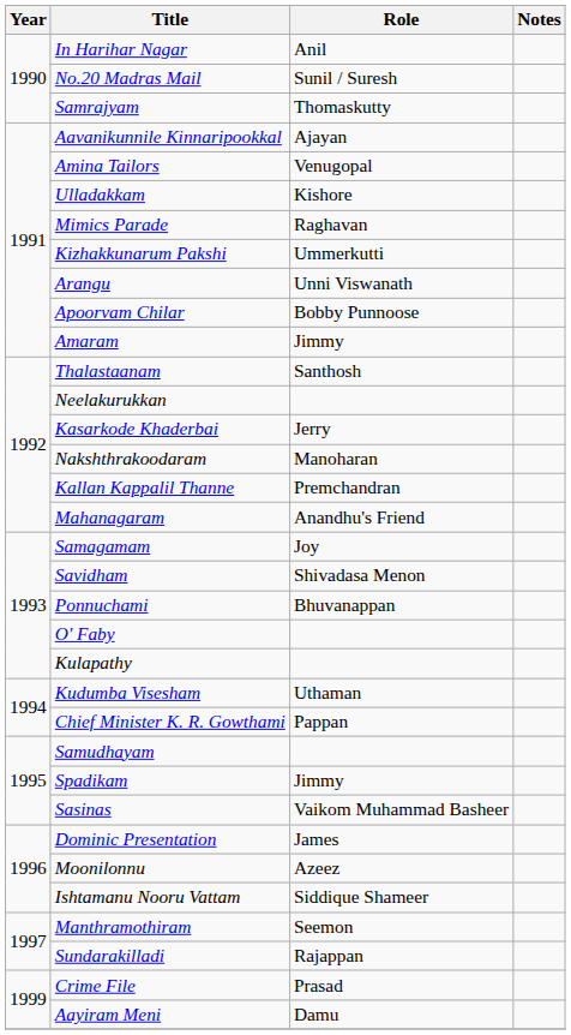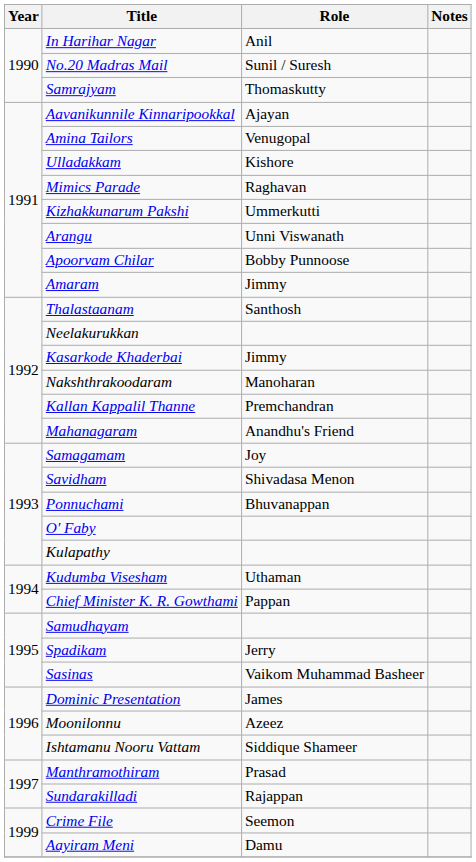Kasarkode Khaderbai | Role: Jerry -> Jimmy
Spadikam | Role: Jimmy -> Jerry
Manthramothiram | Role: Seemon -> Prasad
Crime File | Role: Prasad -> Seemon
